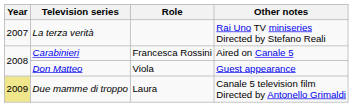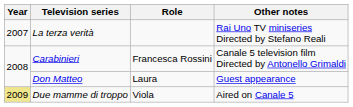Carabinieri | Other notes: Aired on Canale 5 -> Canale 5 television film Directed by Antonello Grimaldi
Don Matteo | Role: Viola -> Laura
Due mamme di troppo | Role: Laura -> Viola
Due mamme di troppo | Other notes: Canale 5 television film Directed by Antonello Grimaldi -> Aired on Canale 5
